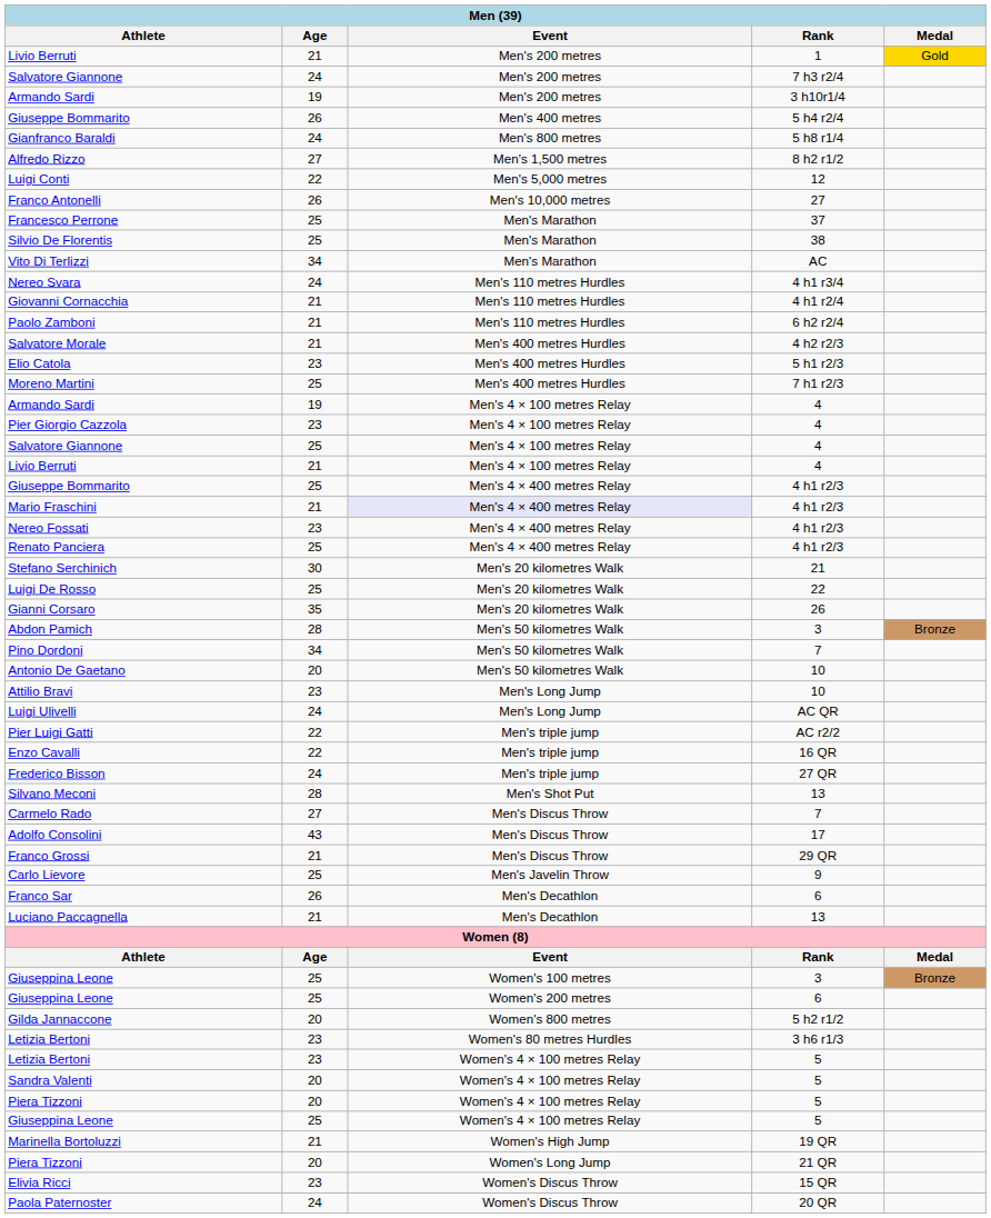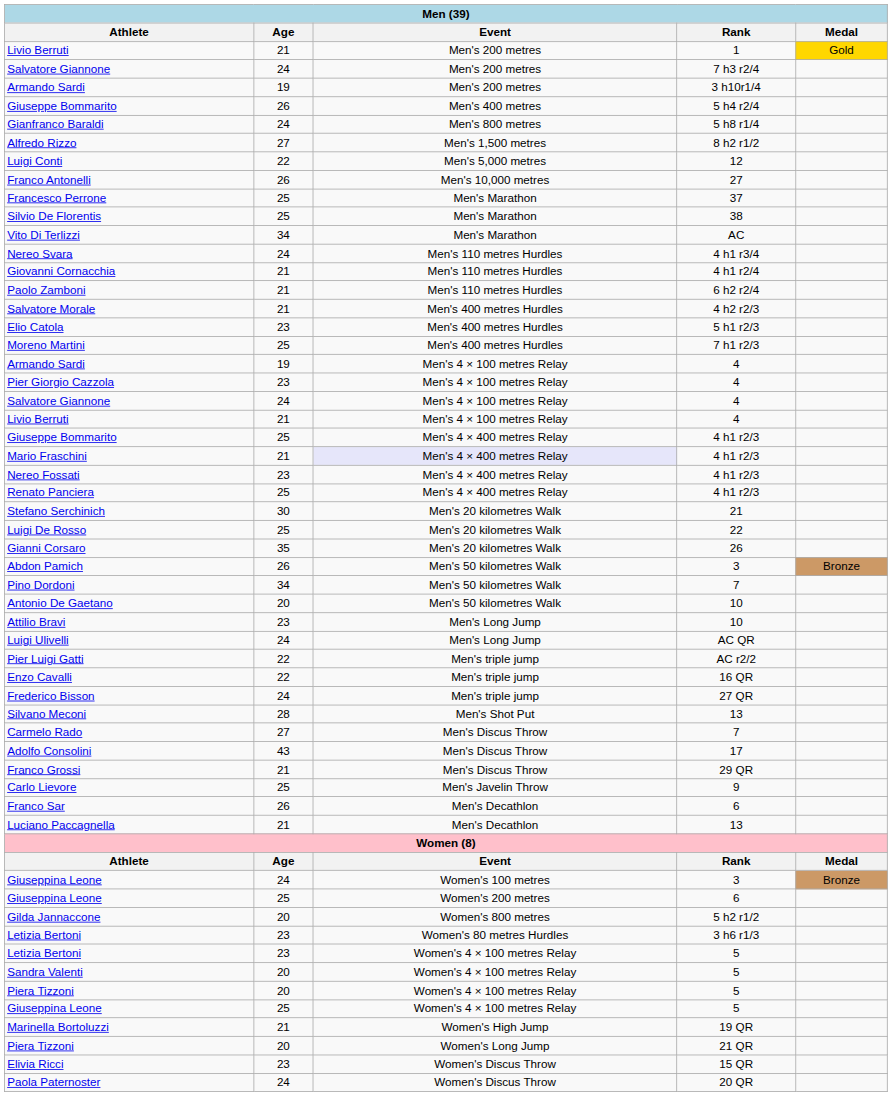Salvatore Giannone / 4 | Age: 25 -> 24
Abdon Pamich | Age: 28 -> 26
Giuseppina Leone / 3 | Age: 25 -> 24
